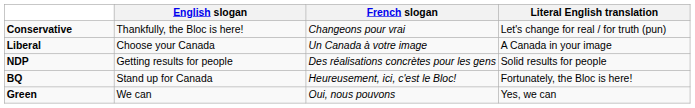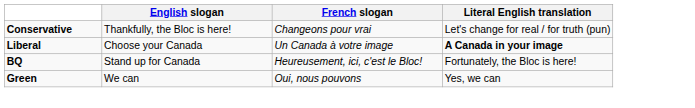Liberal | Literal English translation: normal -> bold
- row: NDP | Getting results for people | Des réalisations concrètes pour les gens | Solid results for people
